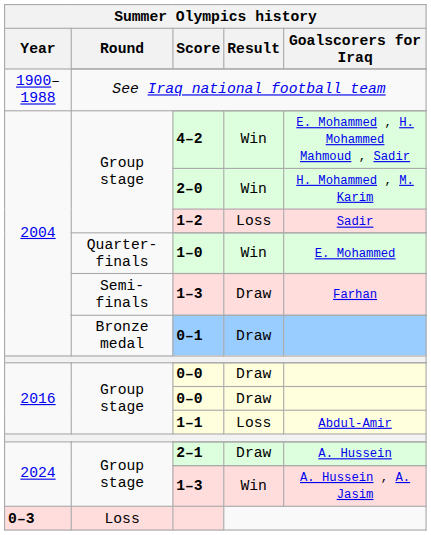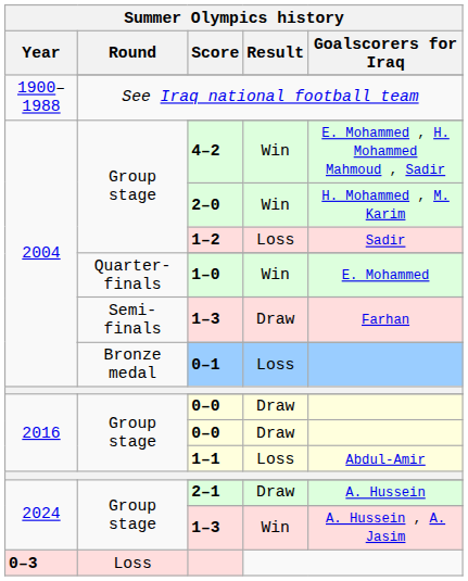0–1 | Result: Draw -> Loss
